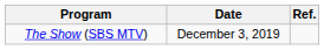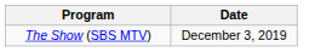- column: Ref.
